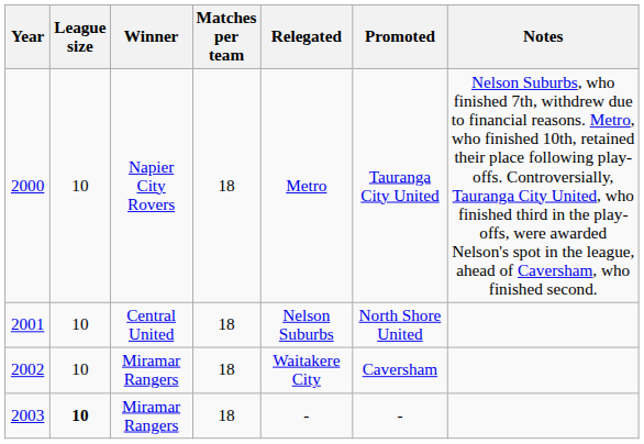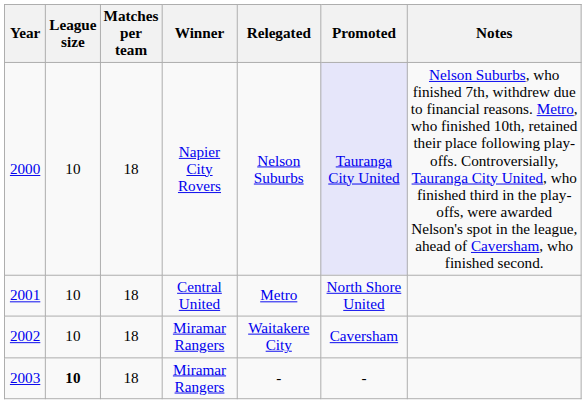columns swapped: Matches per team <-> Winner
2000 | Relegated: Metro -> Nelson Suburbs
2000 | Promoted: no background -> lavender background
2001 | Relegated: Nelson Suburbs -> Metro
